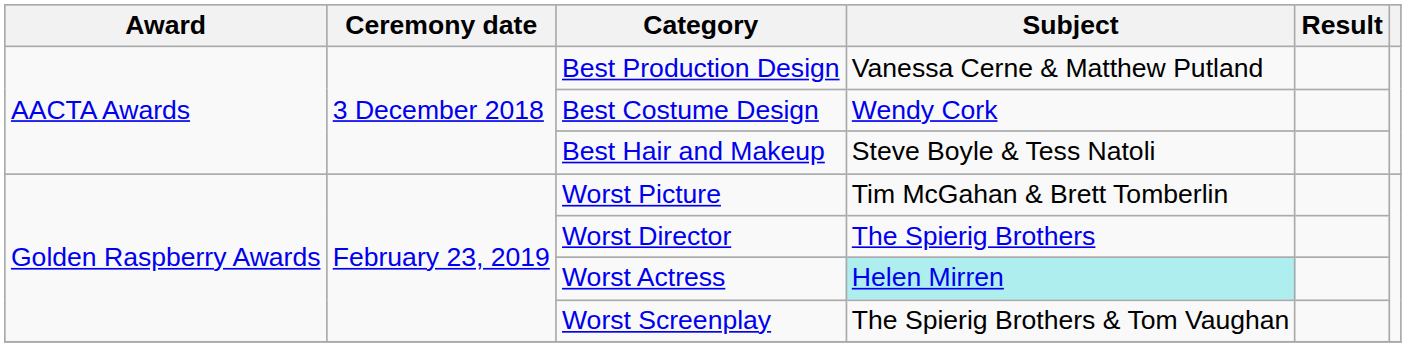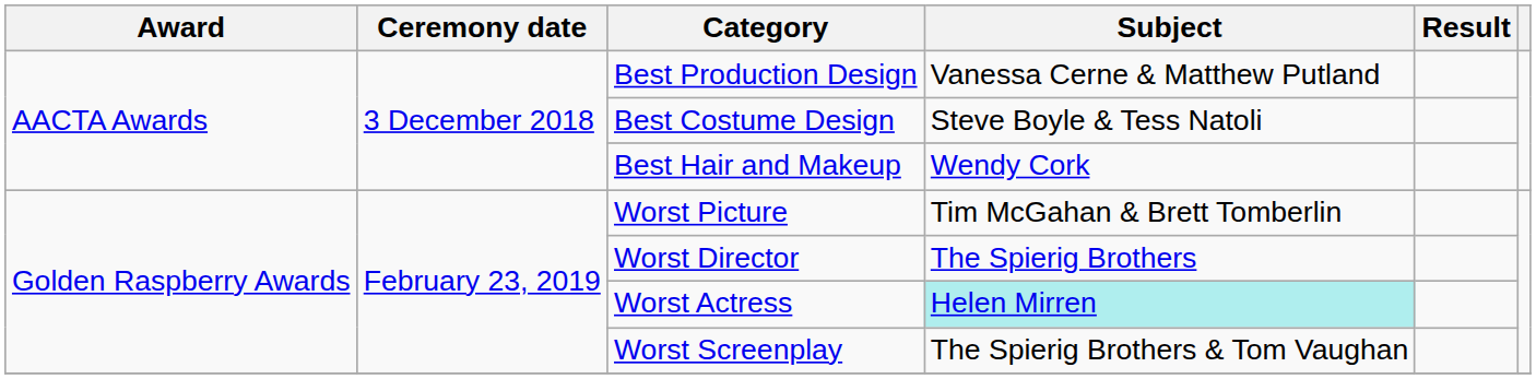Best Costume Design | Subject: Wendy Cork -> Steve Boyle & Tess Natoli
Best Hair and Makeup | Subject: Steve Boyle & Tess Natoli -> Wendy Cork
